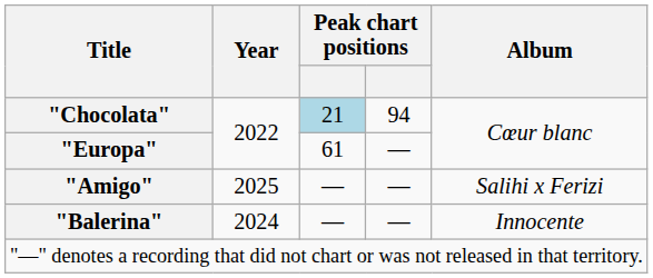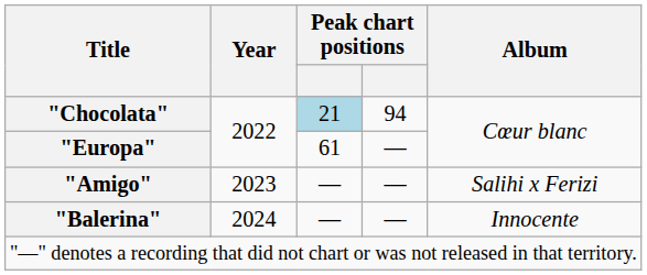"Amigo" | Year: 2025 -> 2023
